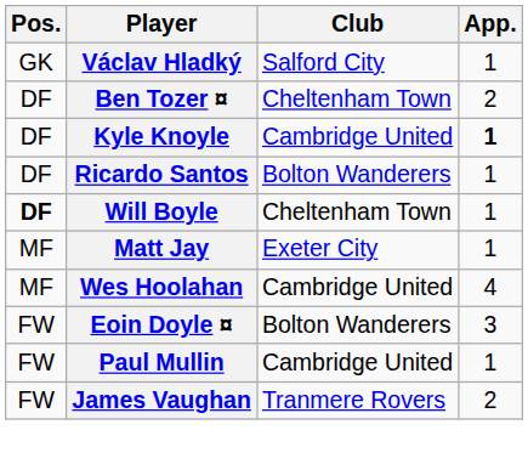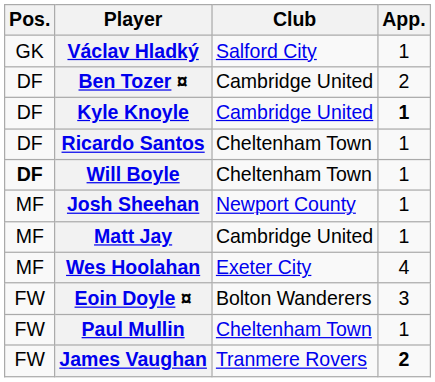Ben Tozer ¤ | Club: Cheltenham Town -> Cambridge United
Ricardo Santos | Club: Bolton Wanderers -> Cheltenham Town
+ row: MF | Josh Sheehan | Newport County | 1
Matt Jay | Club: Exeter City -> Cambridge United
Wes Hoolahan | Club: Cambridge United -> Exeter City
Paul Mullin | Club: Cambridge United -> Cheltenham Town
James Vaughan | App.: normal -> bold
